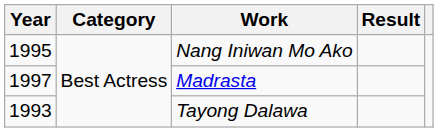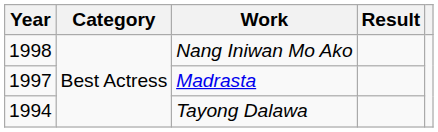Nang Iniwan Mo Ako | Year: 1995 -> 1998
Tayong Dalawa | Year: 1993 -> 1994
